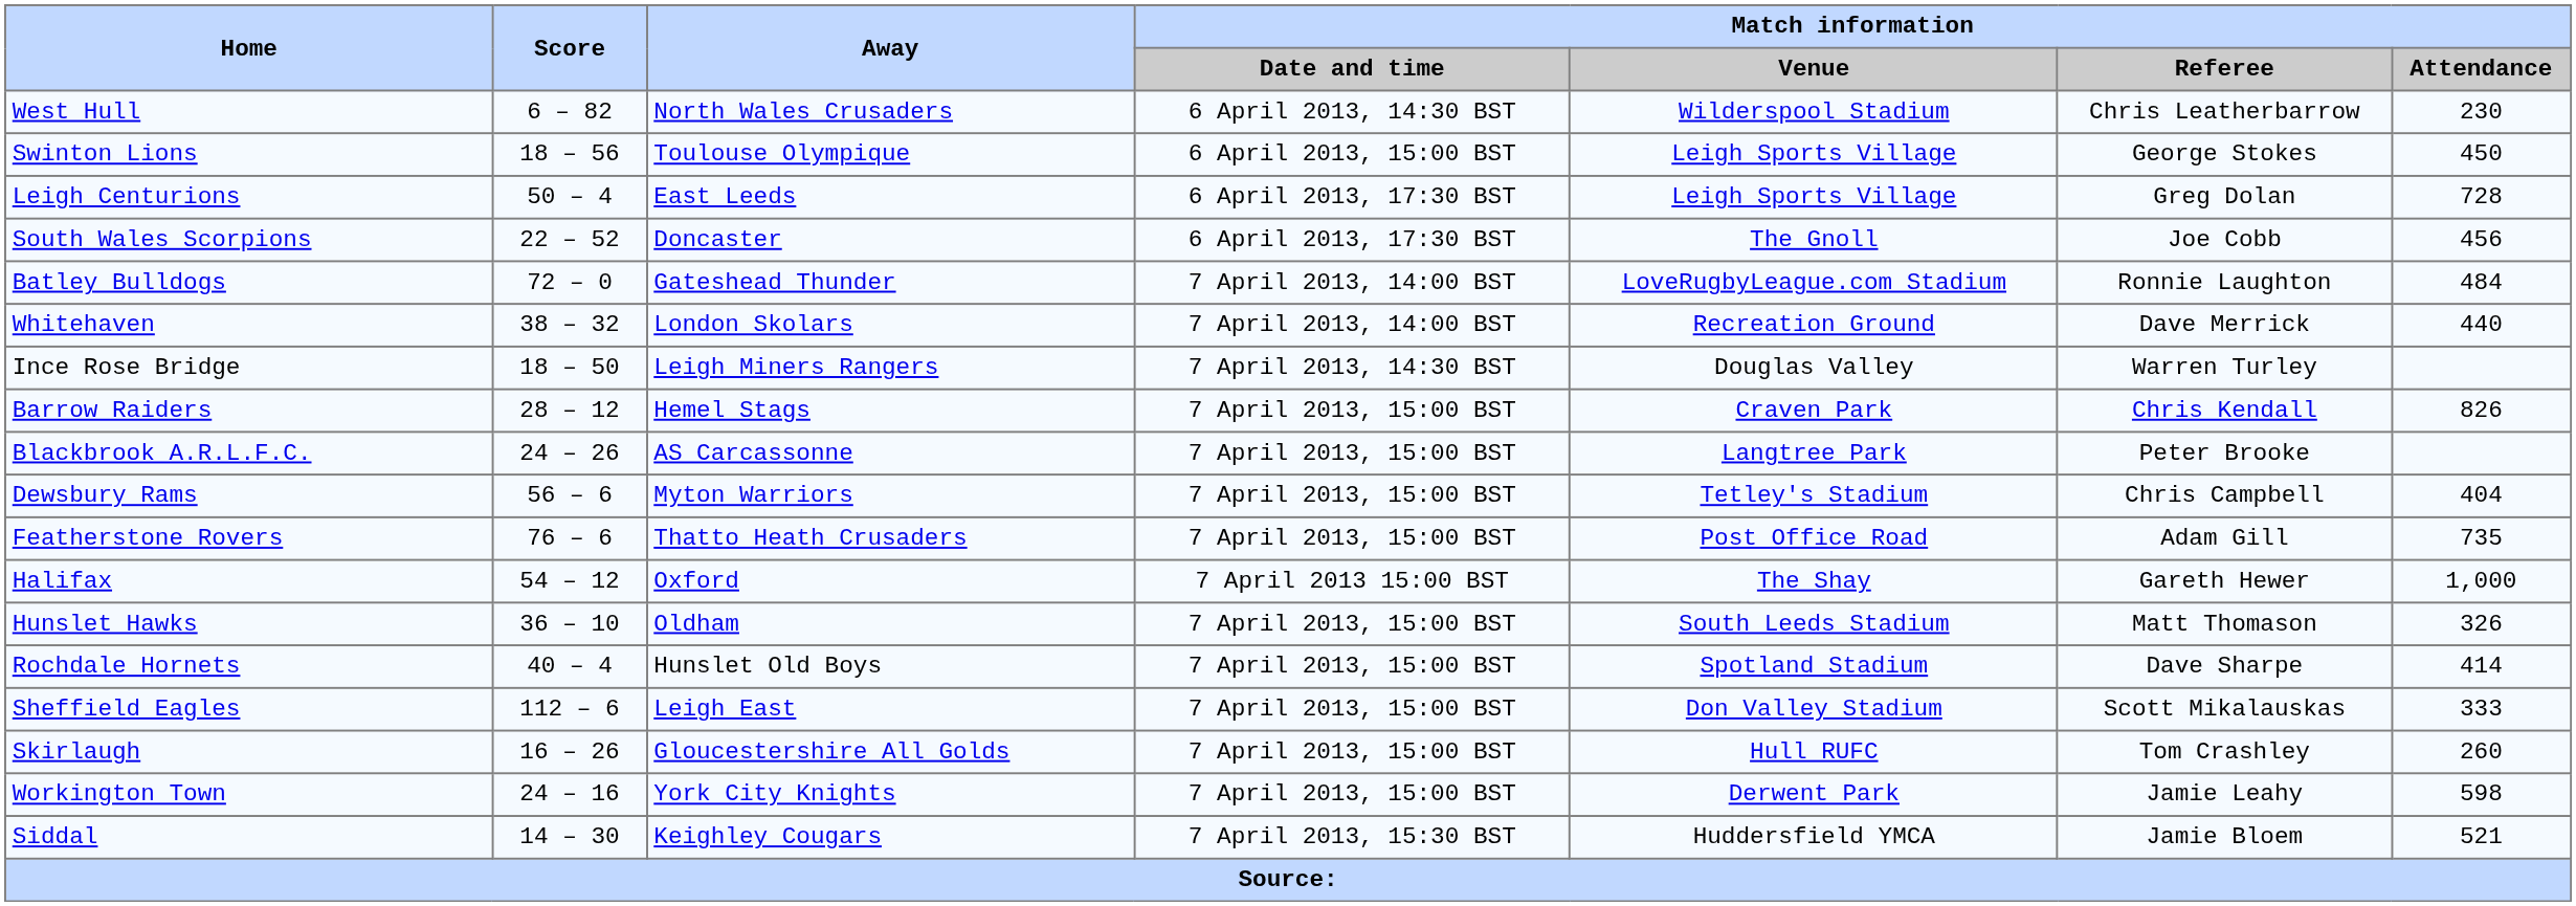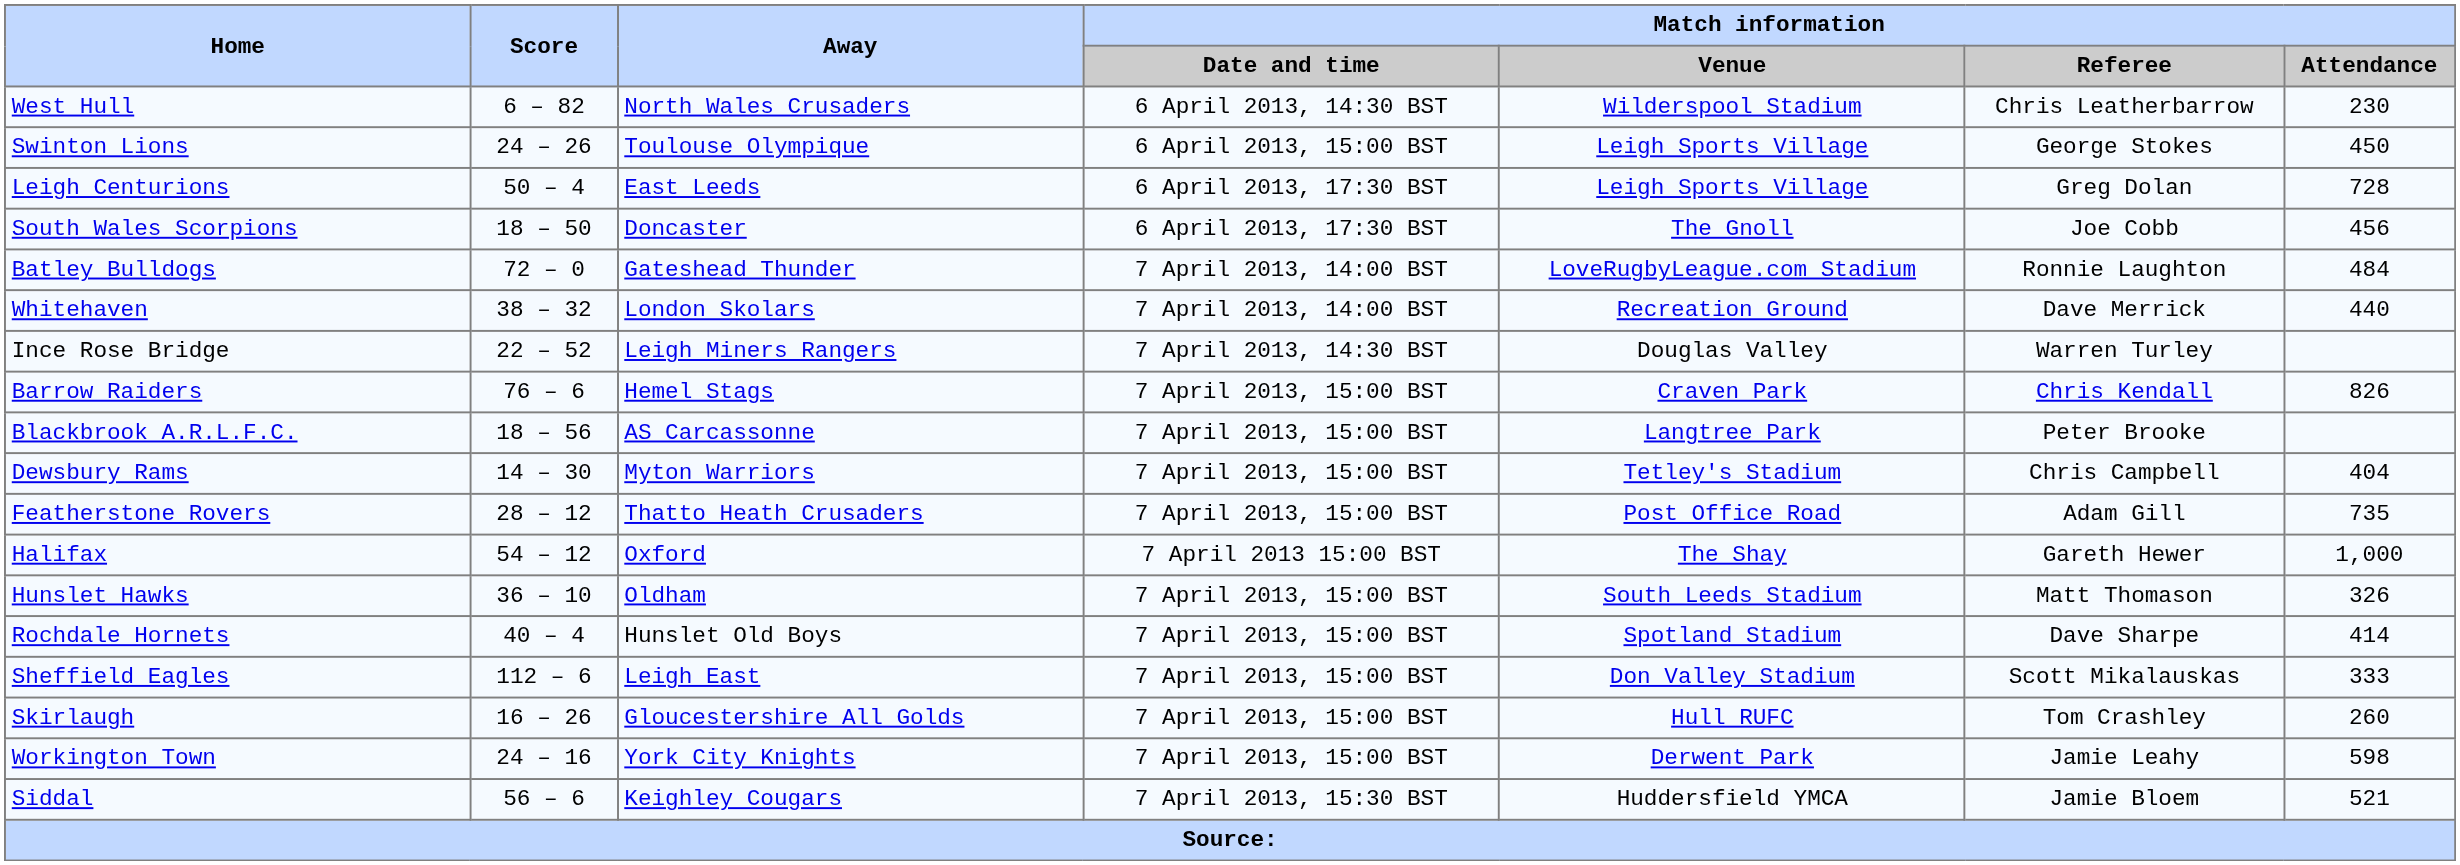Swinton Lions | Score: 18 – 56 -> 24 – 26
South Wales Scorpions | Score: 22 – 52 -> 18 – 50
Ince Rose Bridge | Score: 18 – 50 -> 22 – 52
Barrow Raiders | Score: 28 – 12 -> 76 – 6
Blackbrook A.R.L.F.C. | Score: 24 – 26 -> 18 – 56
Dewsbury Rams | Score: 56 – 6 -> 14 – 30
Featherstone Rovers | Score: 76 – 6 -> 28 – 12
Siddal | Score: 14 – 30 -> 56 – 6
